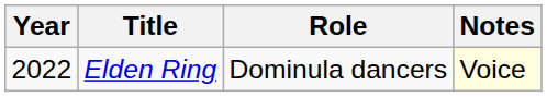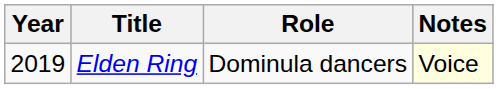Elden Ring | Year: 2022 -> 2019
